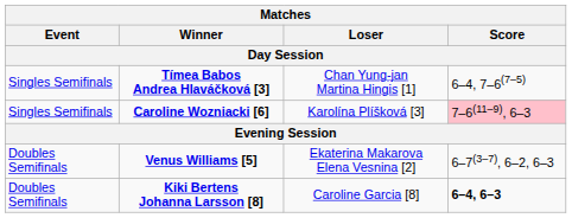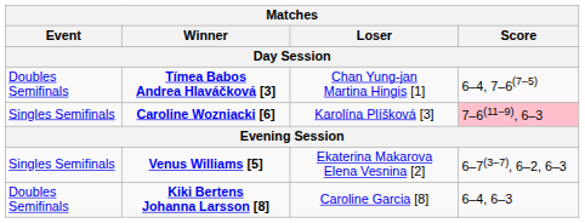Tímea Babos Andrea Hlaváčková [3] | Event: Singles Semifinals -> Doubles Semifinals
Venus Williams [5] | Event: Doubles Semifinals -> Singles Semifinals
Kiki Bertens Johanna Larsson [8] | Score: bold -> normal
